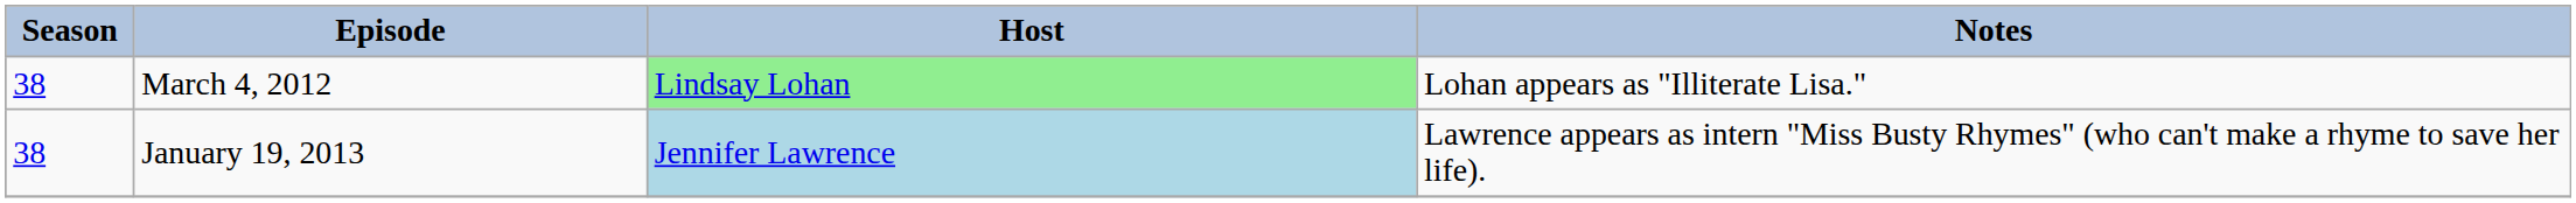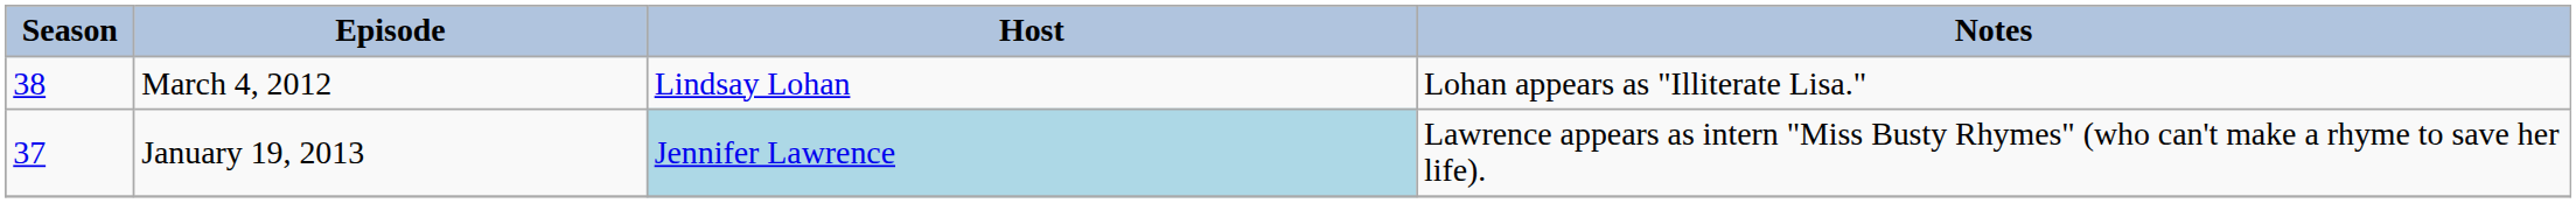March 4, 2012 | Host: lightgreen background -> no background
January 19, 2013 | Season: 38 -> 37
